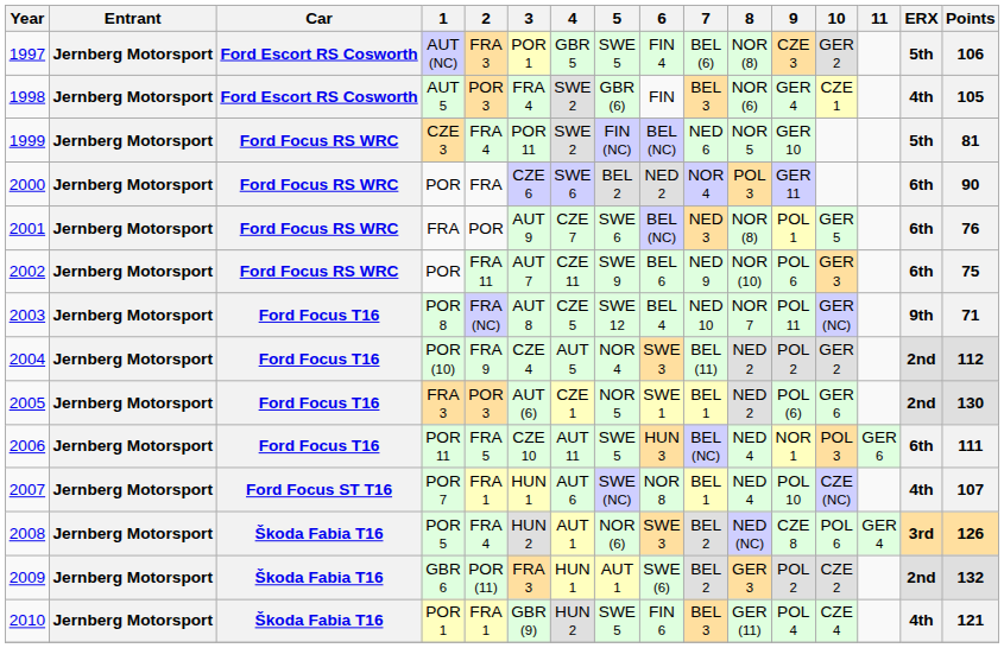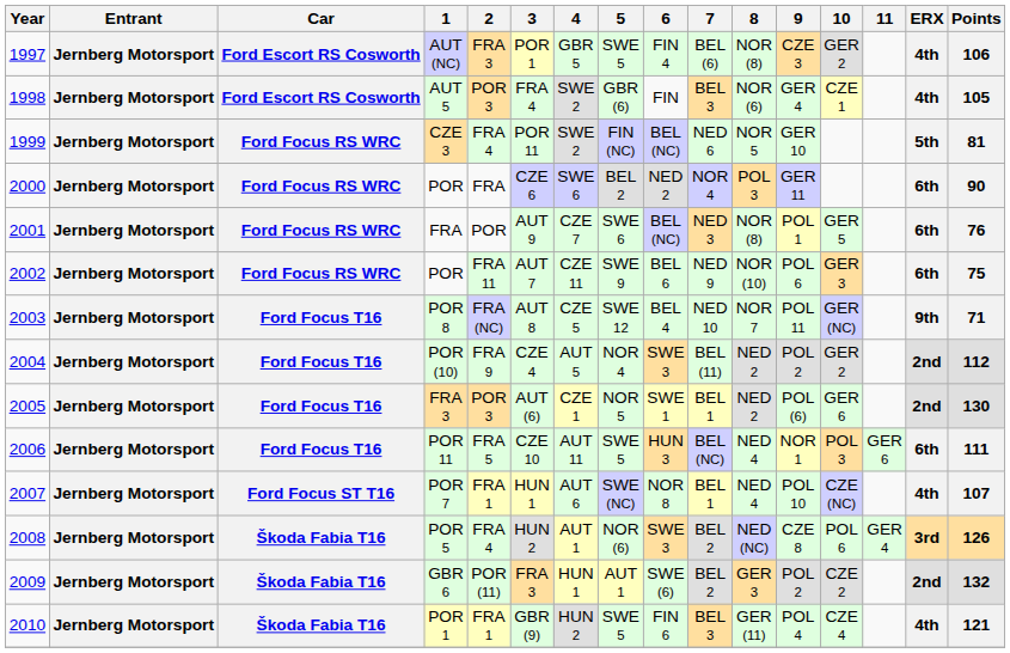AUT (NC) | ERX: 5th -> 4th
